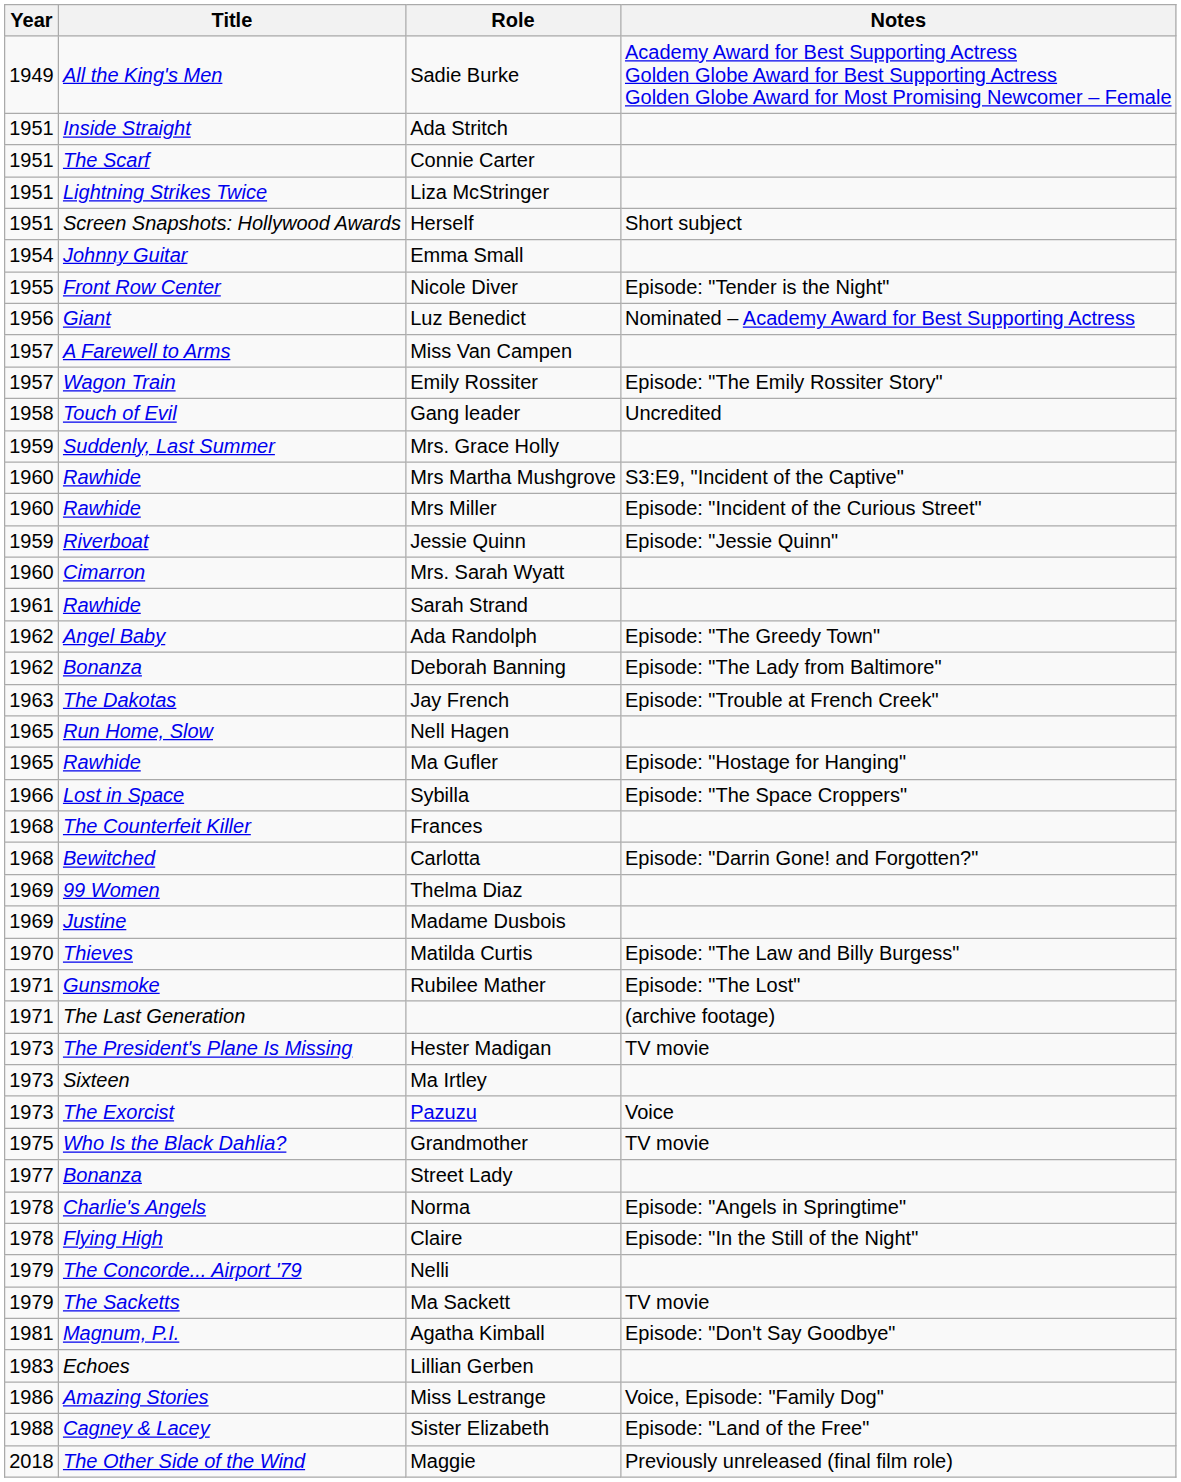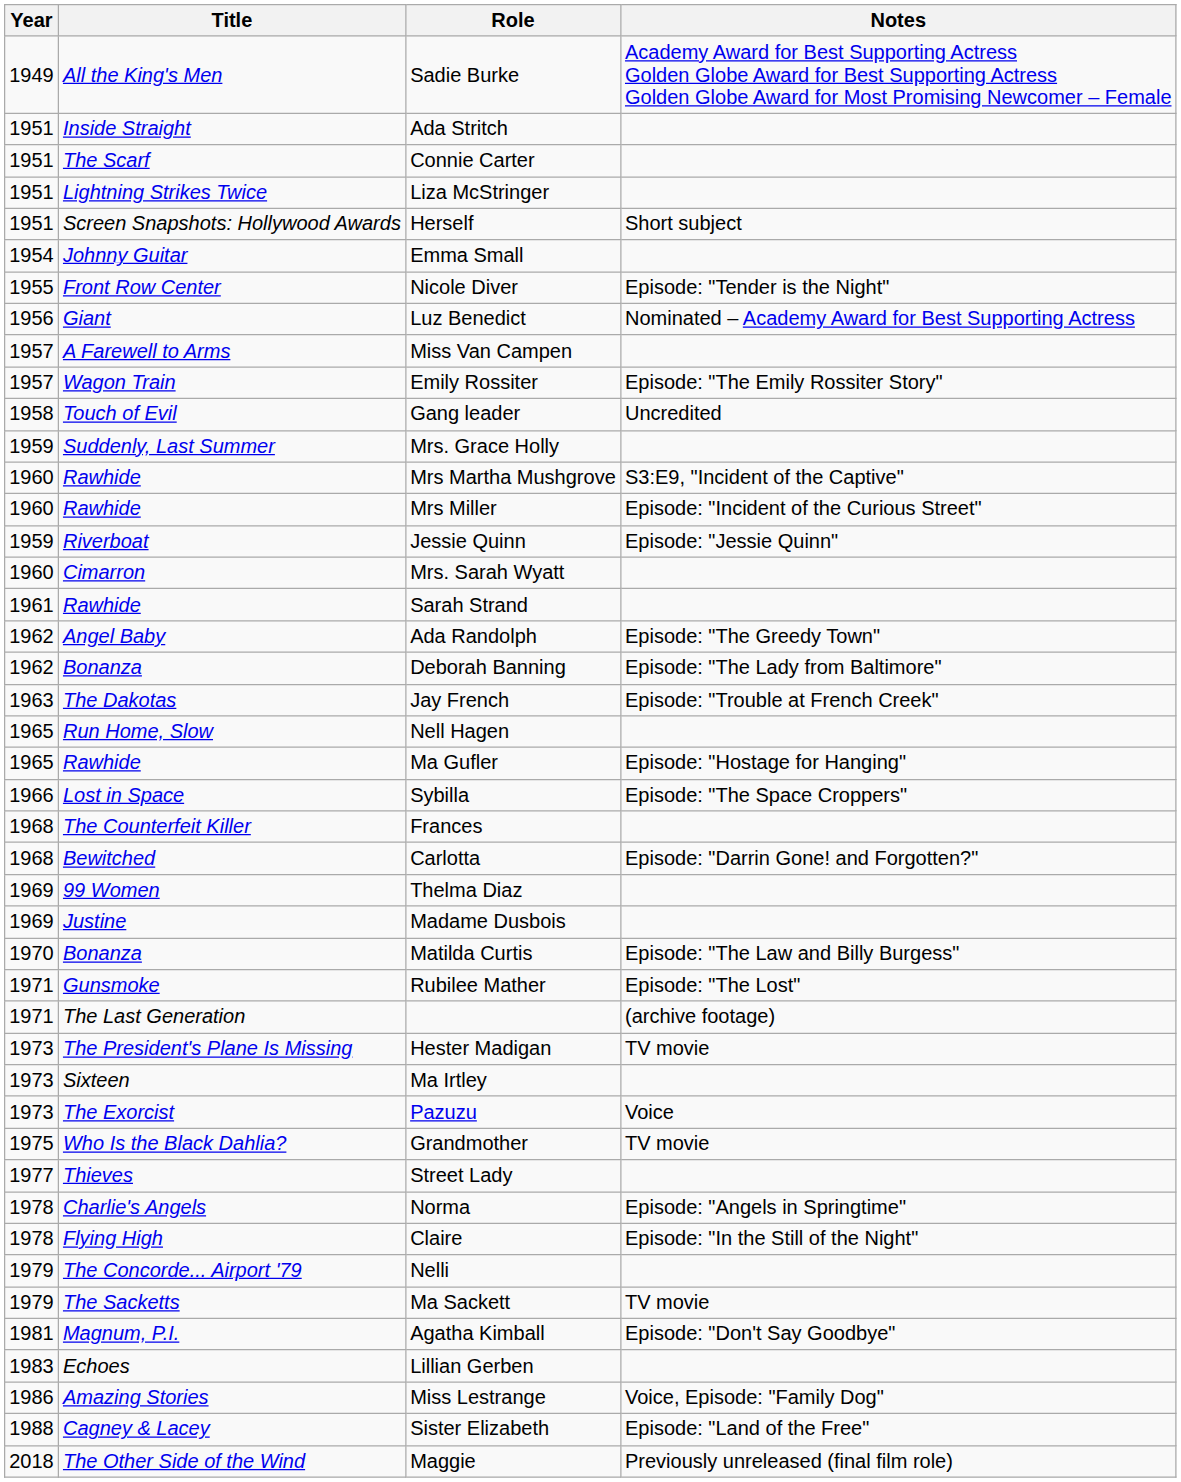Matilda Curtis | Title: Thieves -> Bonanza
Street Lady | Title: Bonanza -> Thieves
